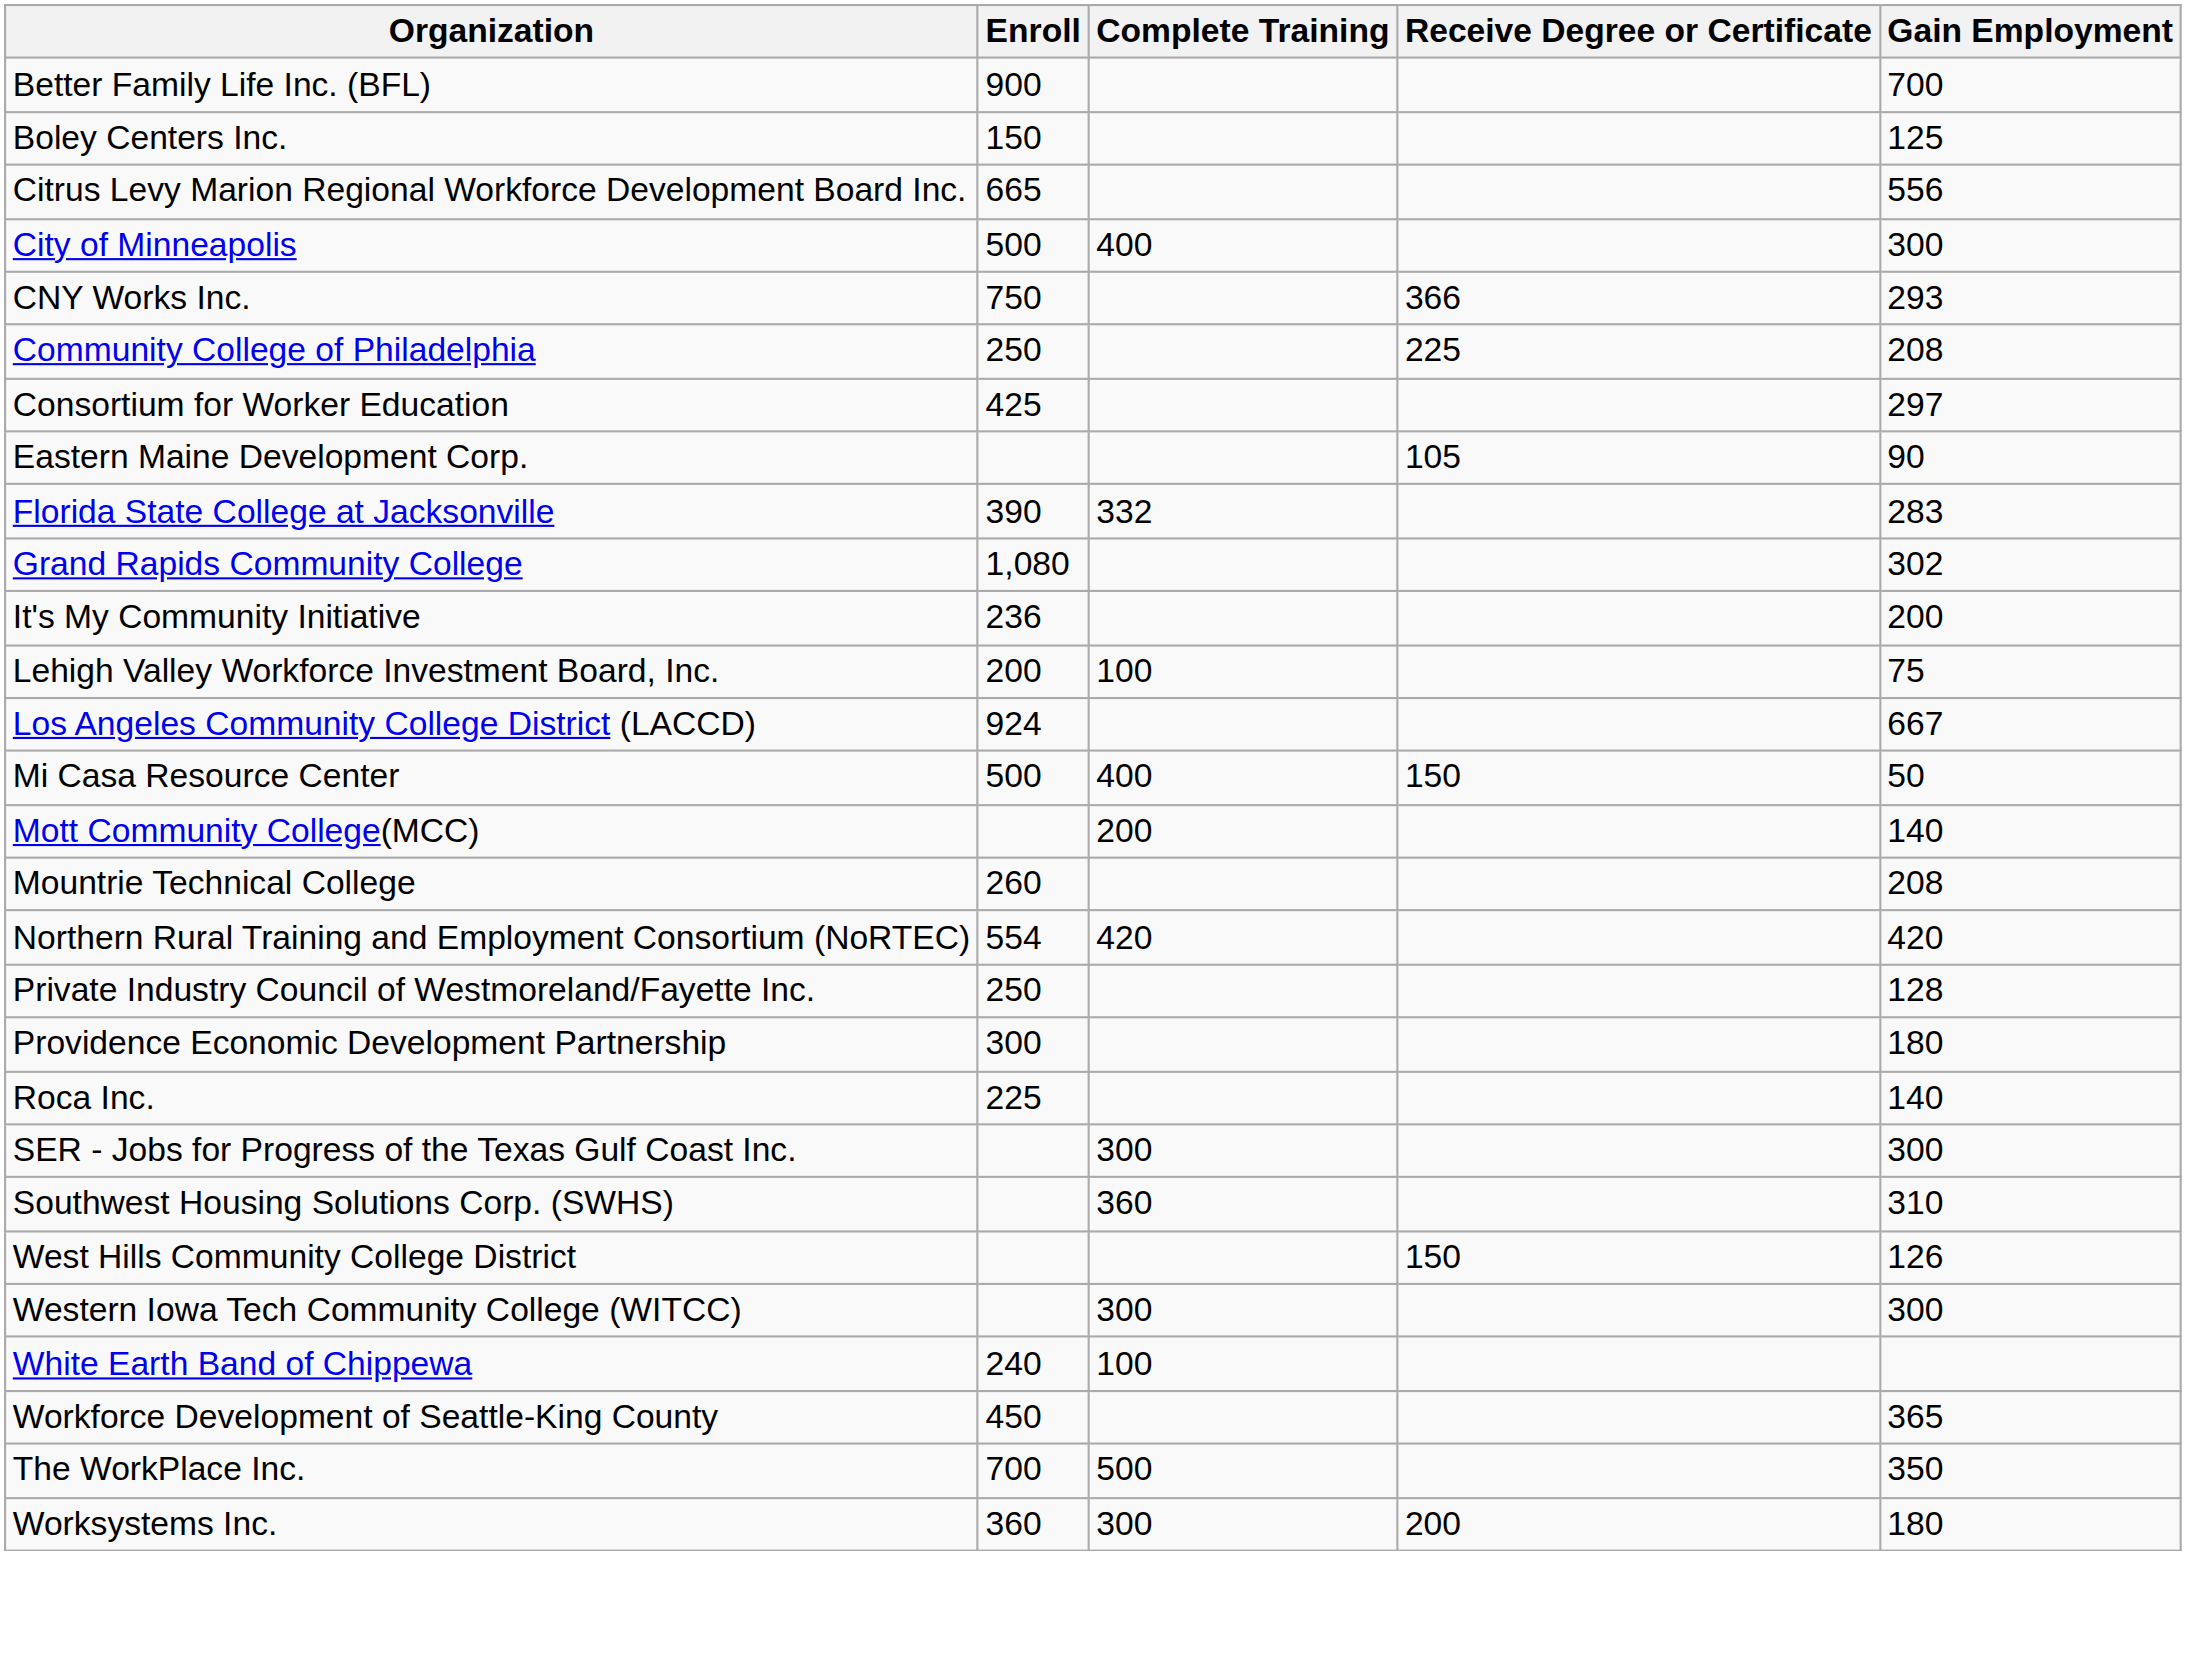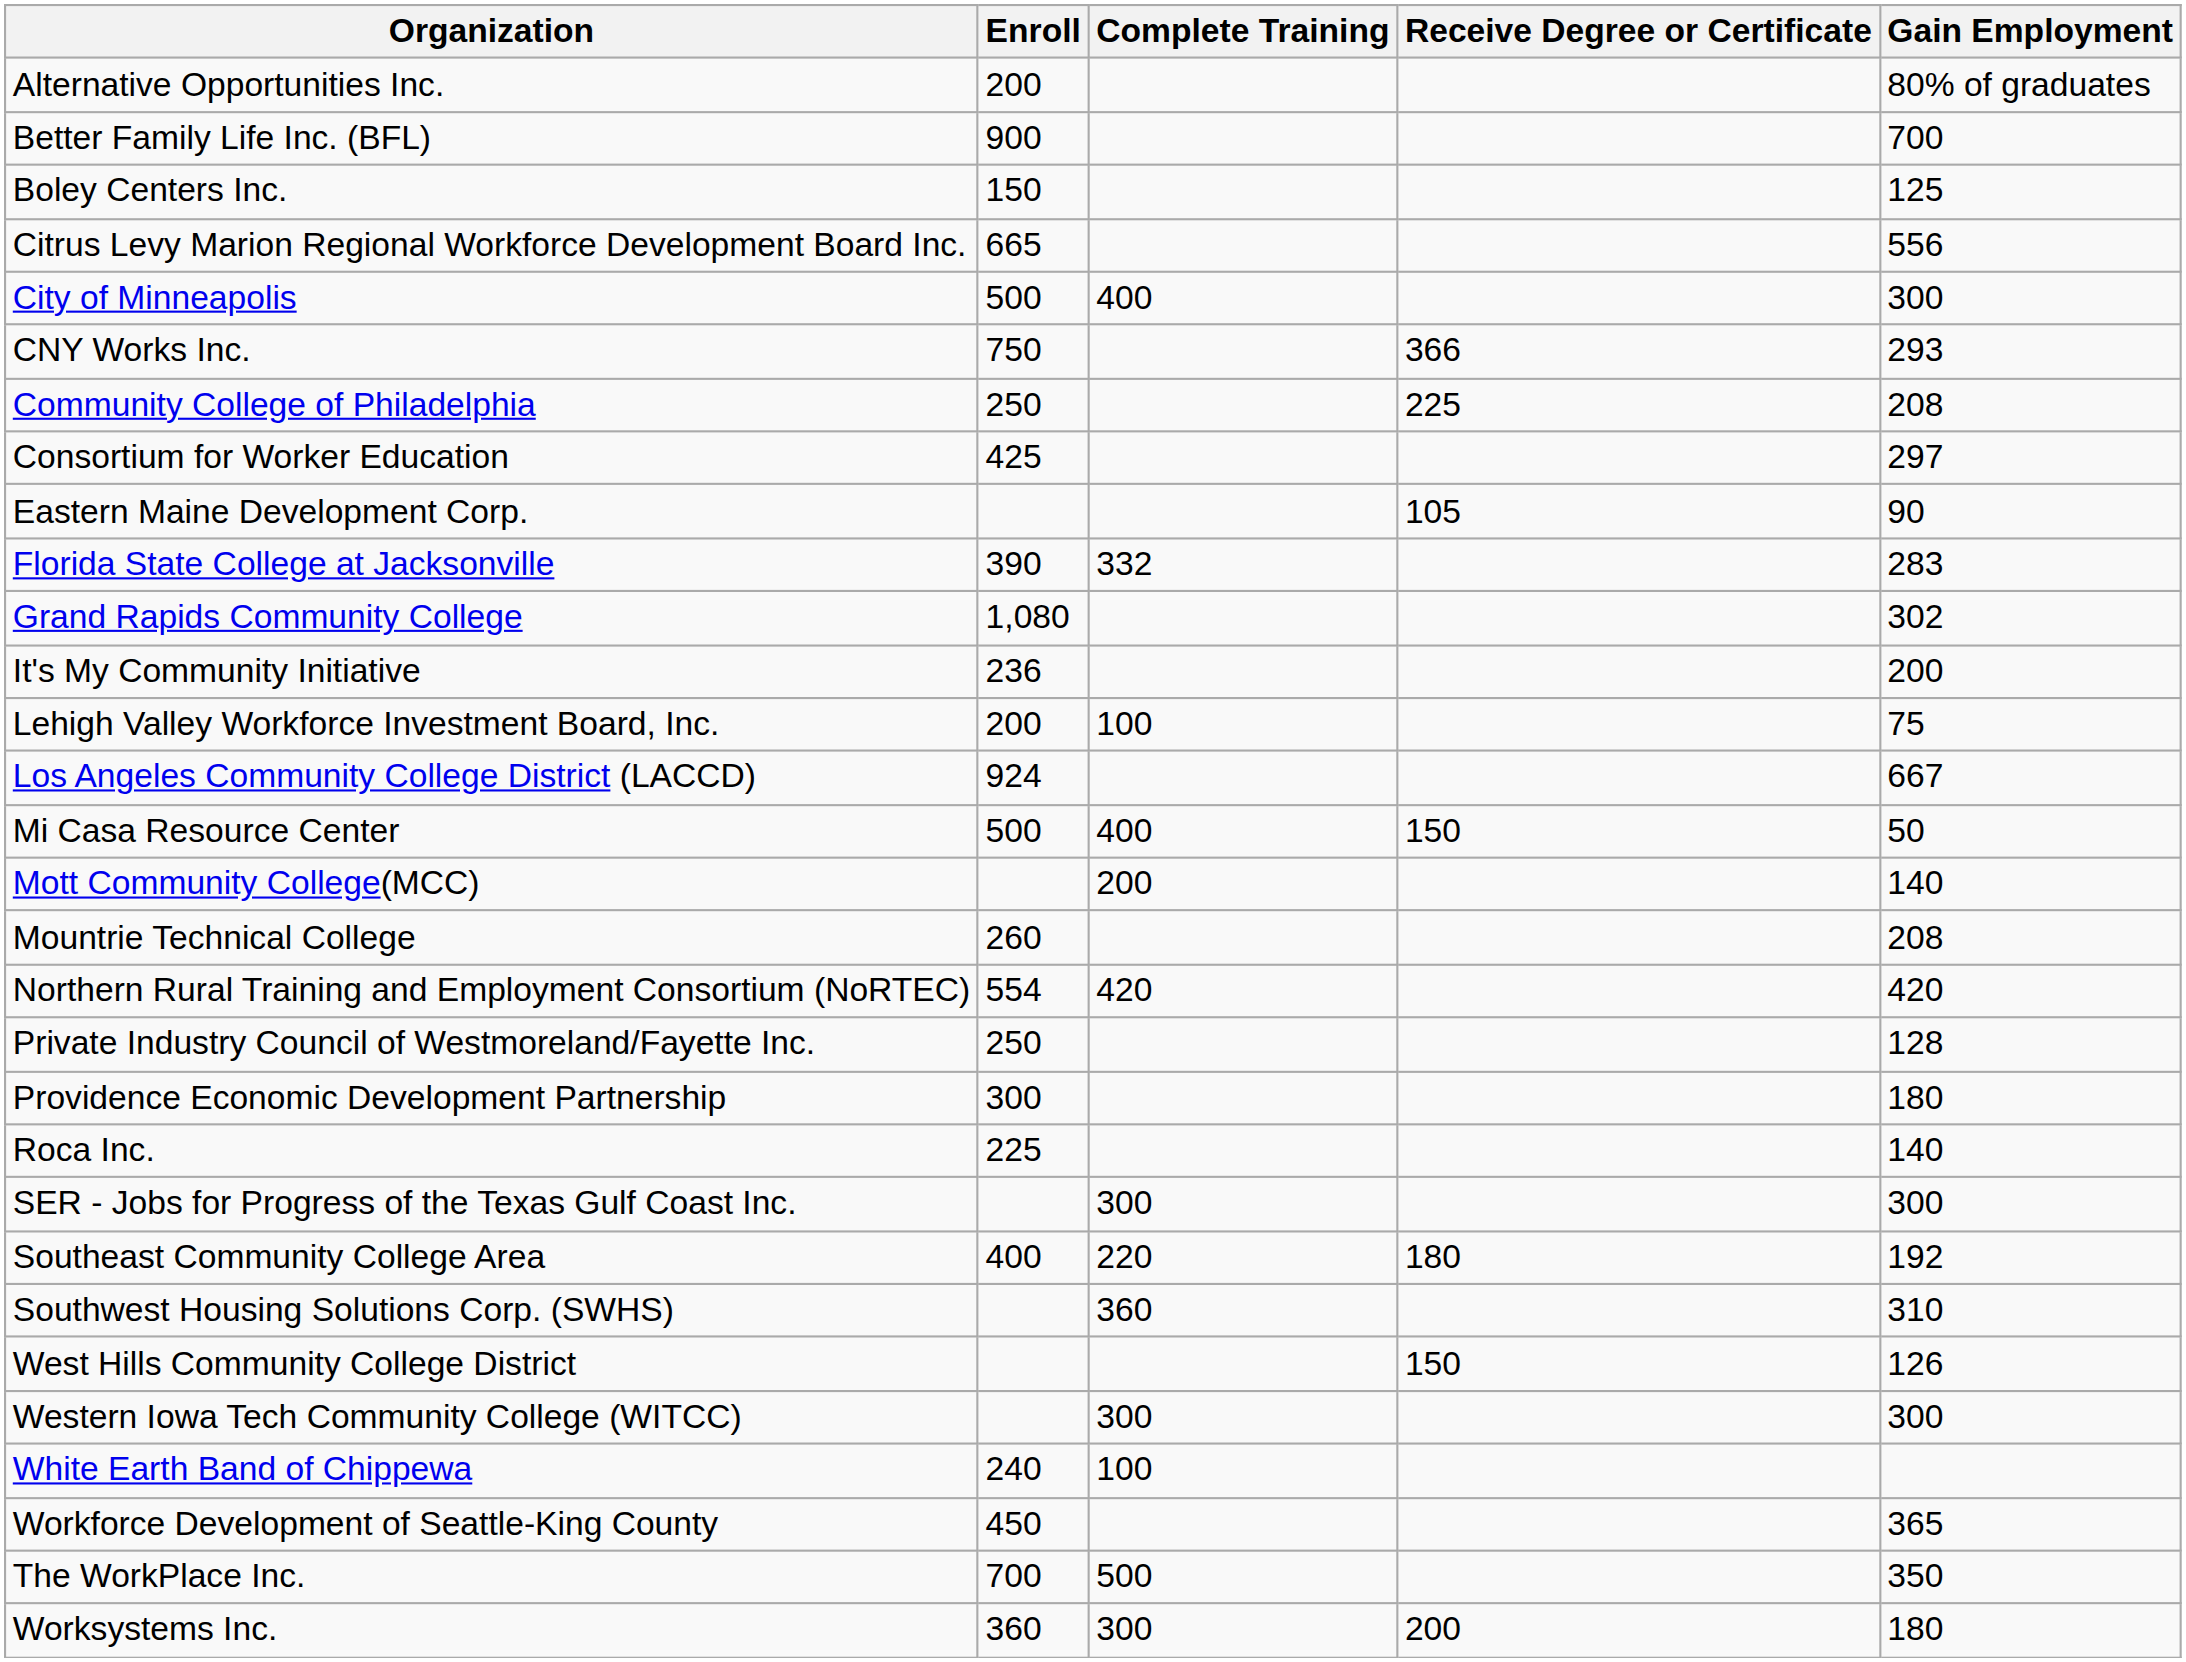+ row: Alternative Opportunities Inc. | 200 | 80% of graduates
+ row: Southeast Community College Area | 400 | 220 | 180 | 192
